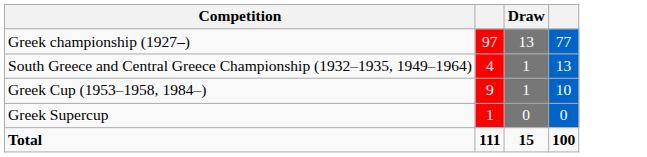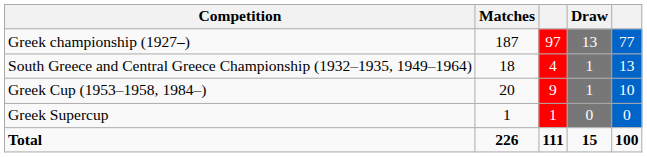+ column: Matches | 187 | 18 | 20 | 1 | 226
